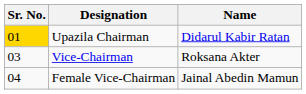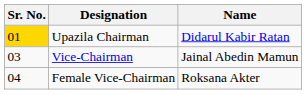Vice-Chairman | Name: Roksana Akter -> Jainal Abedin Mamun
Female Vice-Chairman | Name: Jainal Abedin Mamun -> Roksana Akter
